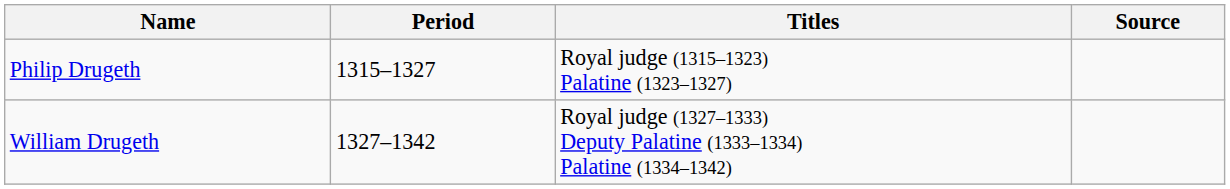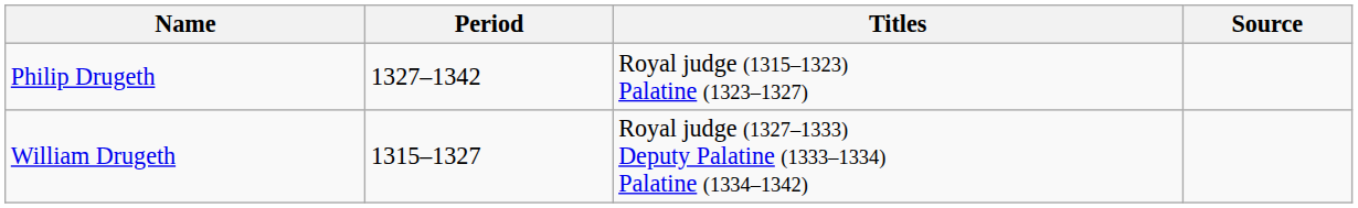Philip Drugeth | Period: 1315–1327 -> 1327–1342
William Drugeth | Period: 1327–1342 -> 1315–1327
